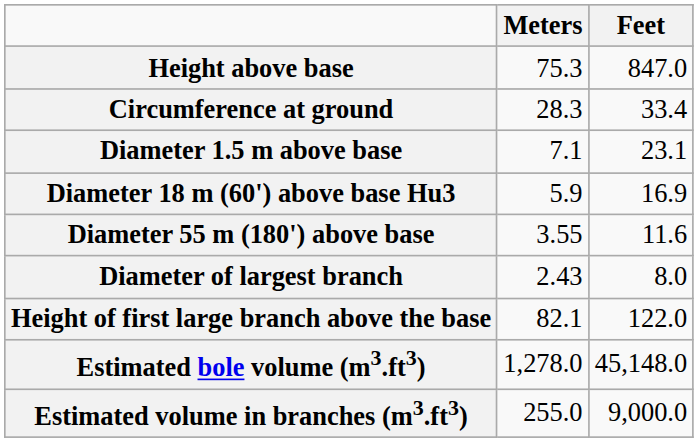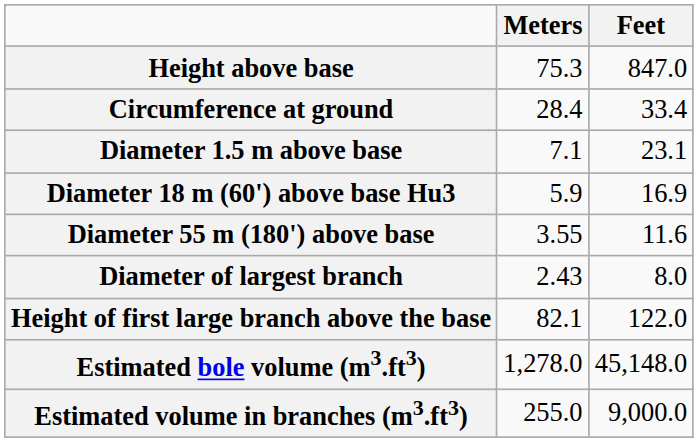Circumference at ground | Meters: 28.3 -> 28.4
